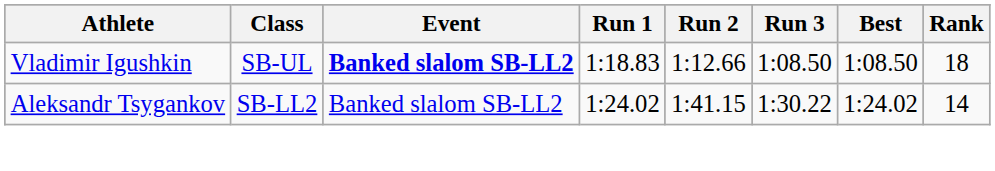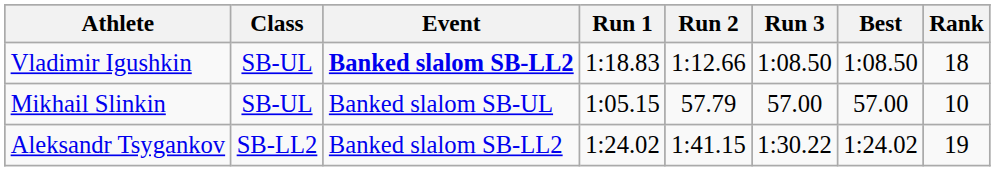+ row: Mikhail Slinkin | SB-UL | Banked slalom SB-UL | 1:05.15 | 57.79 | 57.00 | 57.00 | 10
Aleksandr Tsygankov | Rank: 14 -> 19
